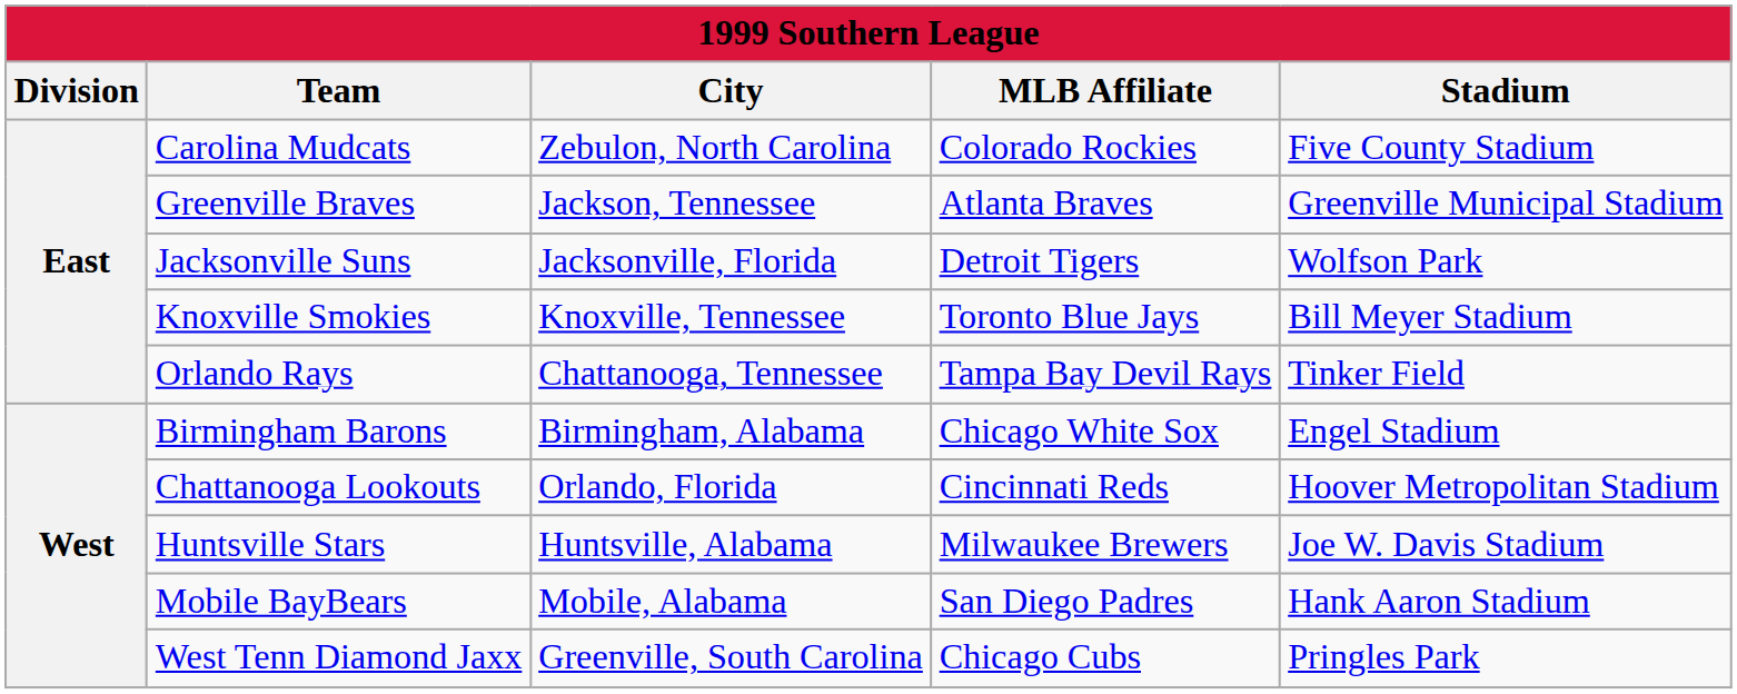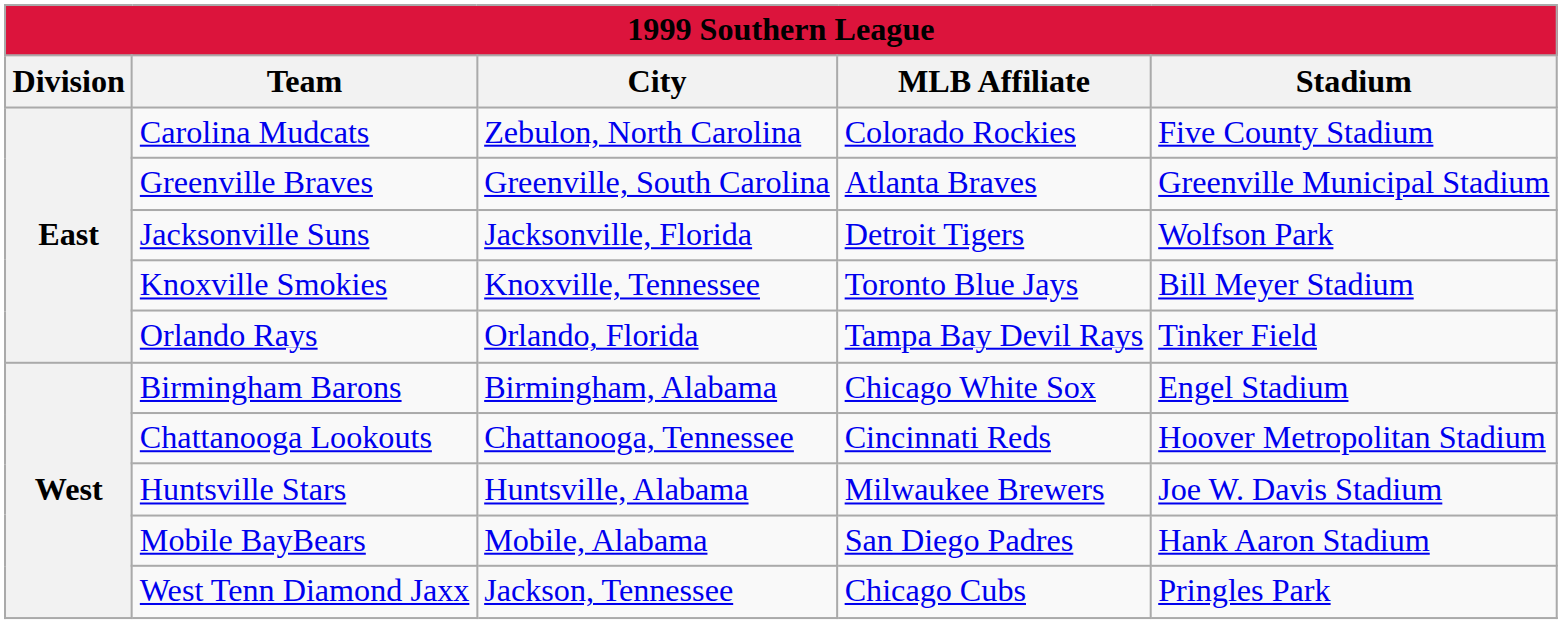Greenville Braves | City: Jackson, Tennessee -> Greenville, South Carolina
Orlando Rays | City: Chattanooga, Tennessee -> Orlando, Florida
Chattanooga Lookouts | City: Orlando, Florida -> Chattanooga, Tennessee
West Tenn Diamond Jaxx | City: Greenville, South Carolina -> Jackson, Tennessee
